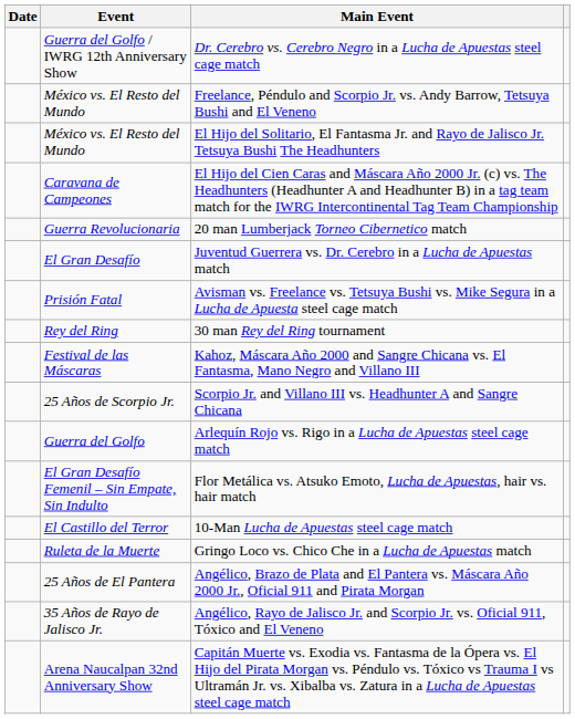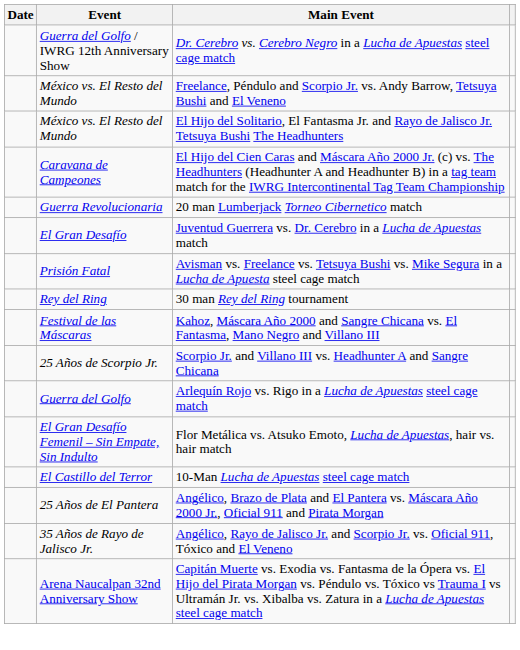- row: Ruleta de la Muerte | Gringo Loco vs. Chico Che in a Lucha de Apuestas match
